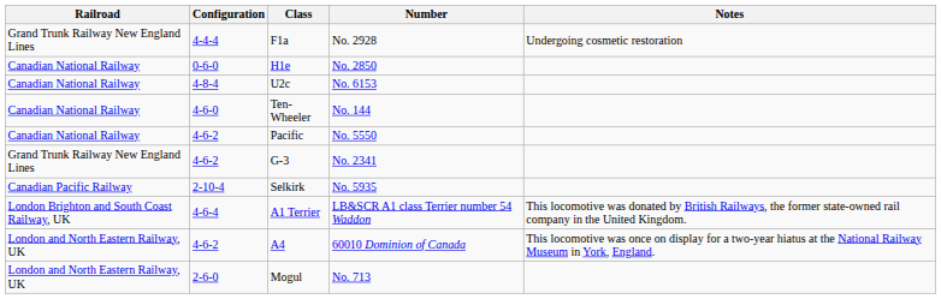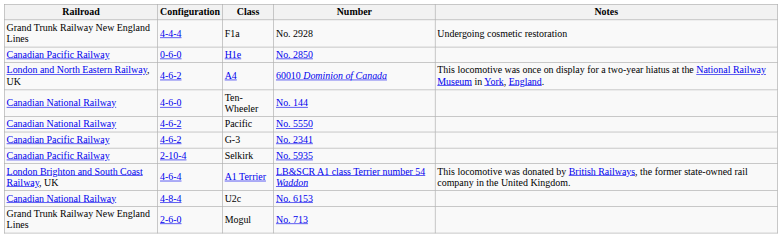H1e | Railroad: Canadian National Railway -> Canadian Pacific Railway
rows swapped: U2c <-> A4
G-3 | Railroad: Grand Trunk Railway New England Lines -> Canadian Pacific Railway
Mogul | Railroad: London and North Eastern Railway, UK -> Grand Trunk Railway New England Lines
